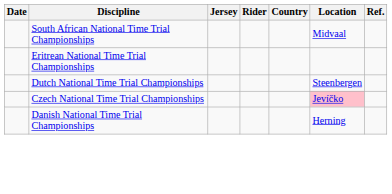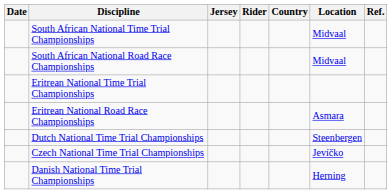+ row: South African National Road Race Championships | Midvaal
+ row: Eritrean National Road Race Championships | Asmara
Czech National Time Trial Championships | Location: pink background -> no background
